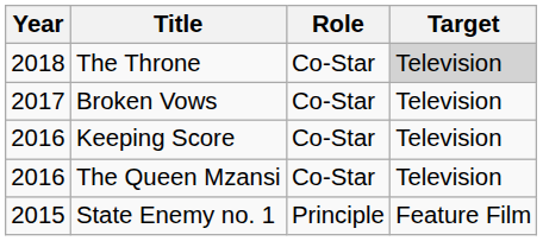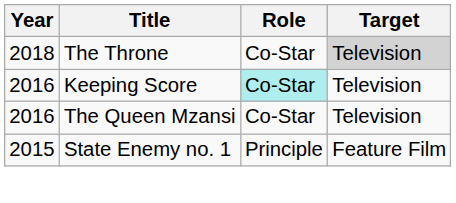- row: 2017 | Broken Vows | Co-Star | Television
Keeping Score | Role: no background -> paleturquoise background
